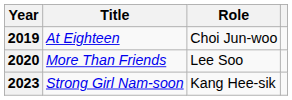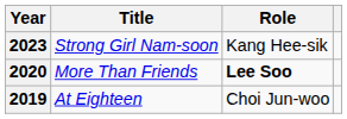rows swapped: 2019 <-> 2023
2020 | Role: normal -> bold
